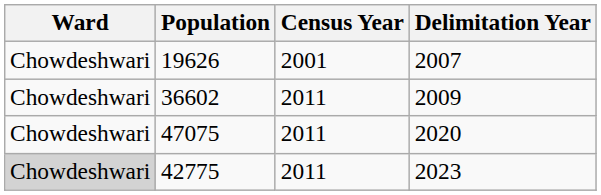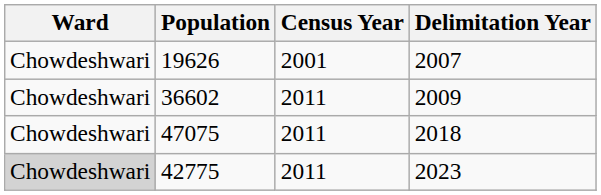47075 | Delimitation Year: 2020 -> 2018
